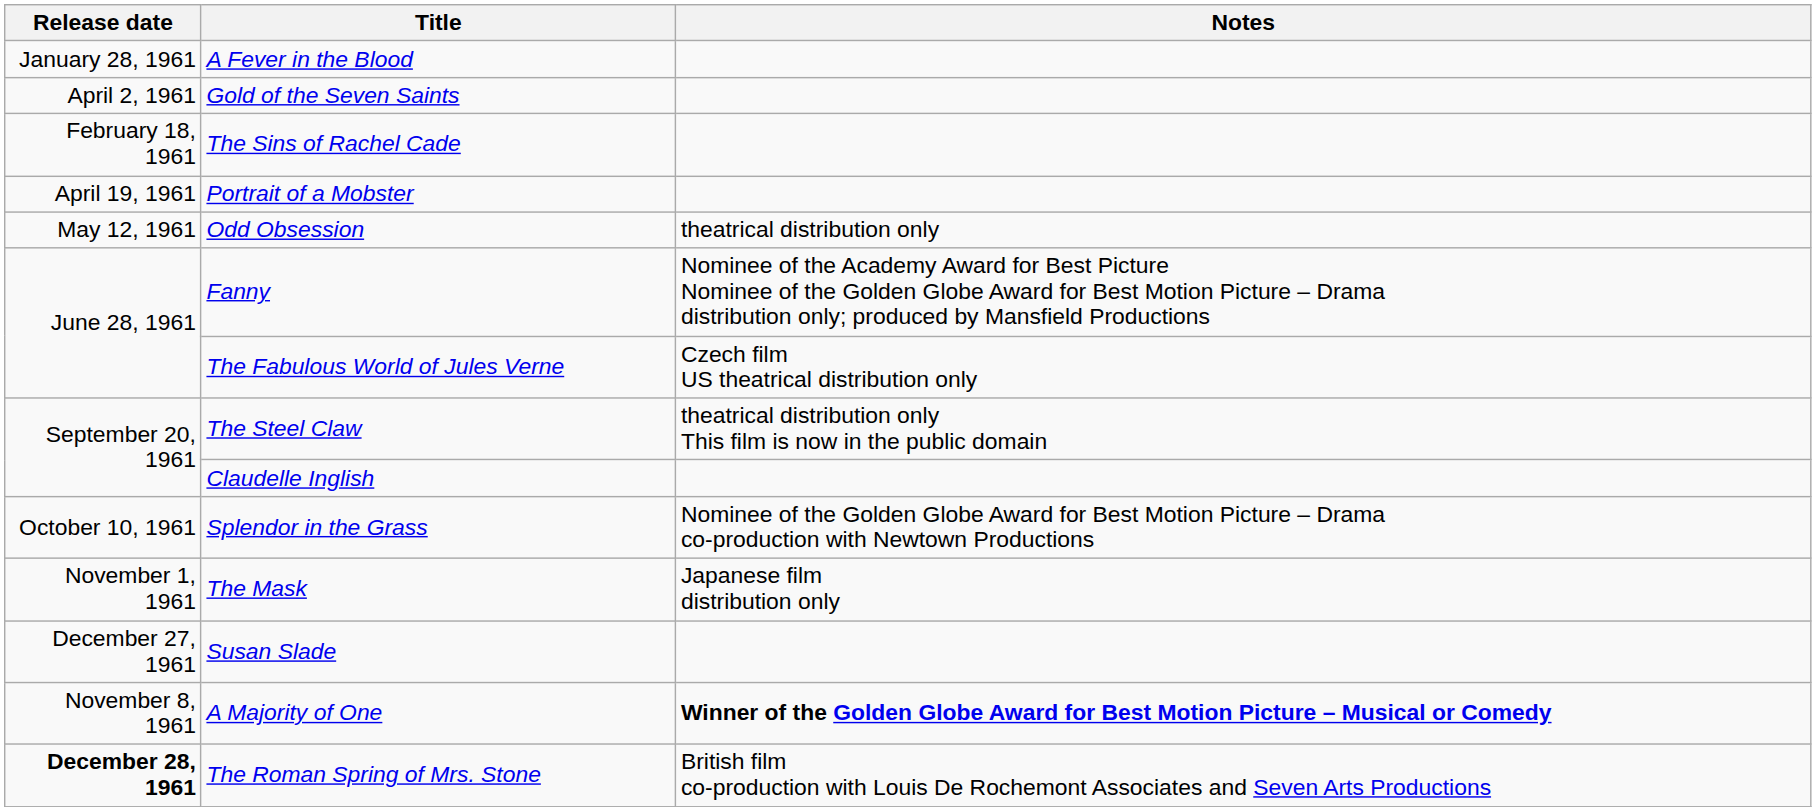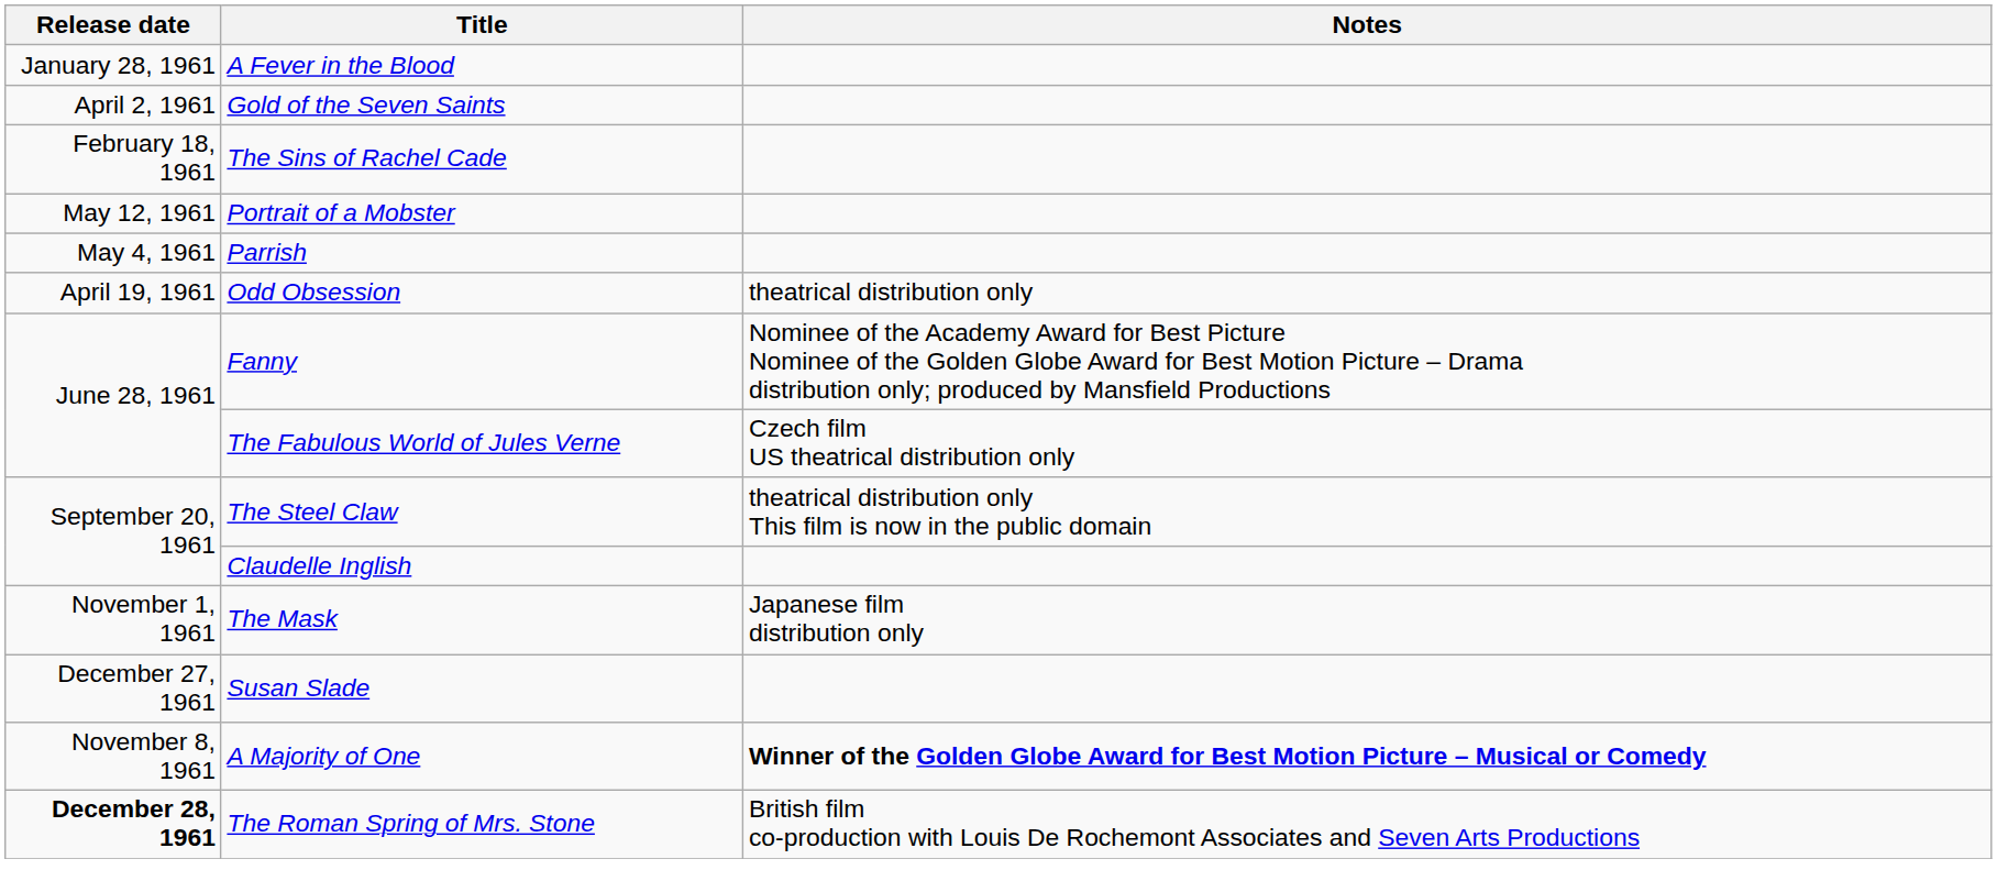Portrait of a Mobster | Release date: April 19, 1961 -> May 12, 1961
+ row: May 4, 1961 | Parrish
Odd Obsession | Release date: May 12, 1961 -> April 19, 1961
- row: October 10, 1961 | Splendor in the Grass | Nominee of the Golden Globe Award for Best Motion Picture – Drama co-production with Newtown Productions
